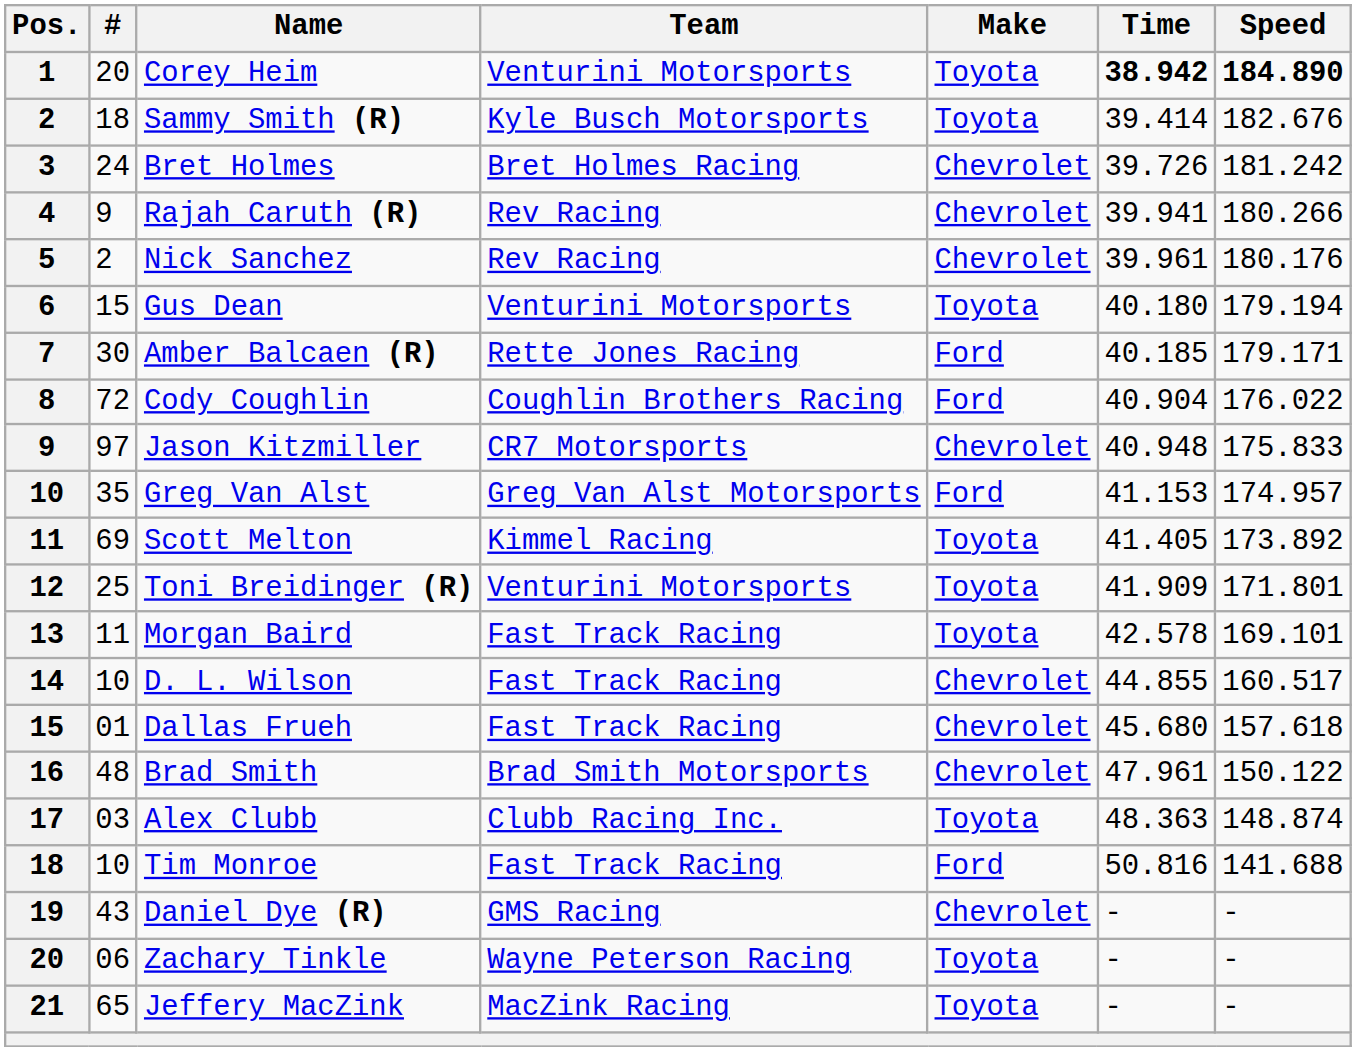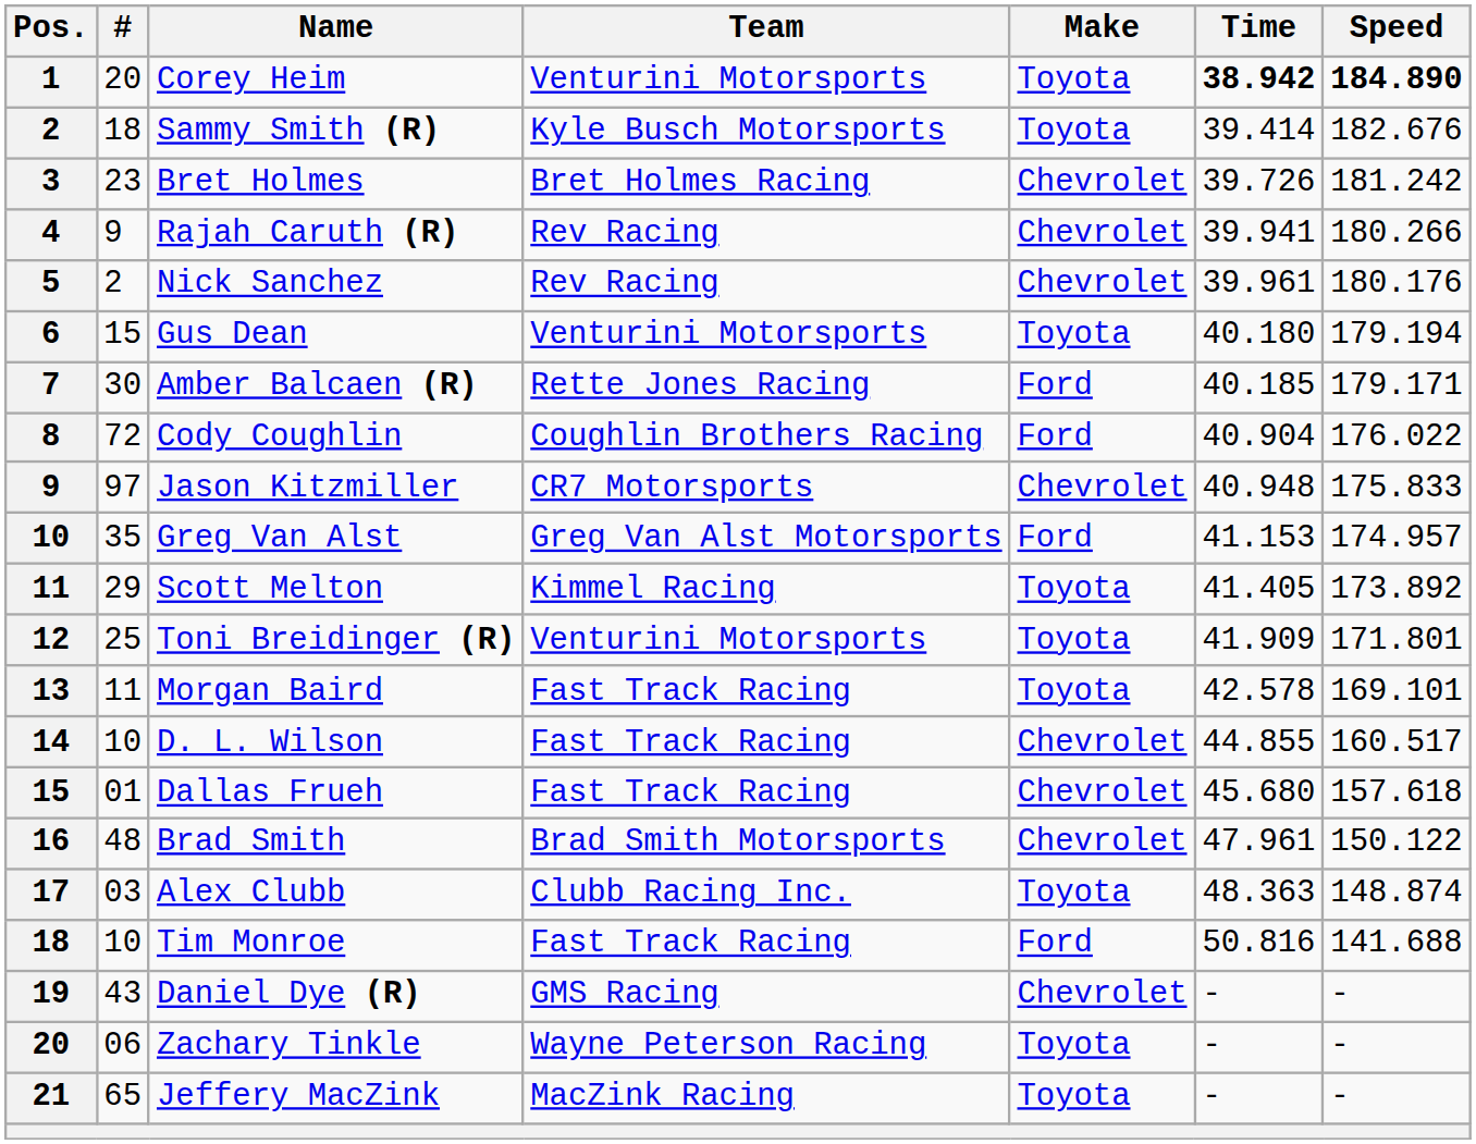Bret Holmes | #: 24 -> 23
Scott Melton | #: 69 -> 29
